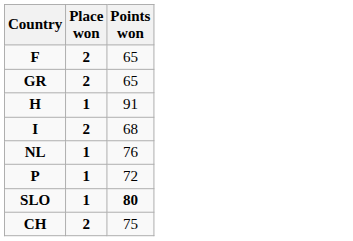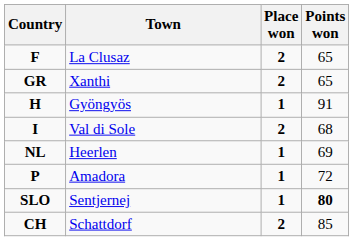+ column: Town | La Clusaz | Xanthi | Gyöngyös | Val di Sole | Heerlen | Amadora | Sentjernej | Schattdorf
NL | Points won: 76 -> 69
CH | Points won: 75 -> 85
